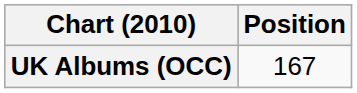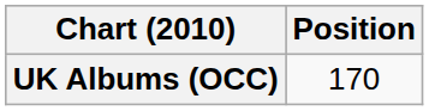UK Albums (OCC) | Position: 167 -> 170
